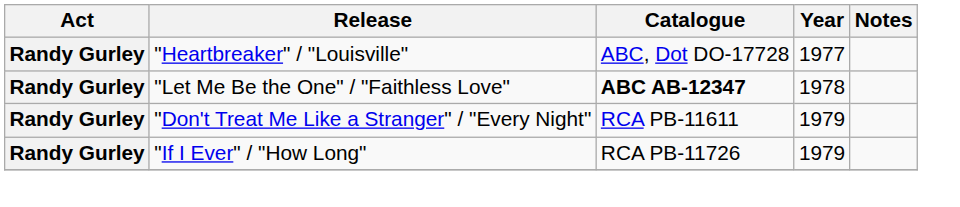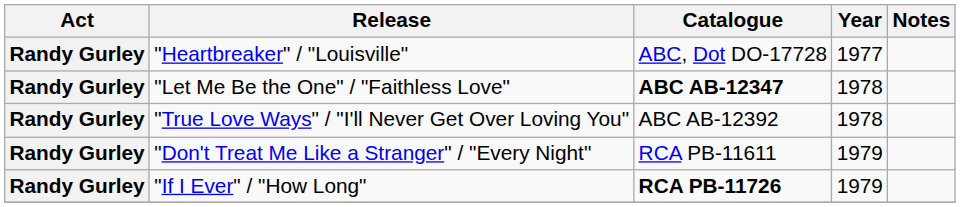+ row: Randy Gurley | "True Love Ways" / "I'll Never Get Over Loving You" | ABC AB-12392 | 1978
"If I Ever" / "How Long" | Catalogue: normal -> bold
